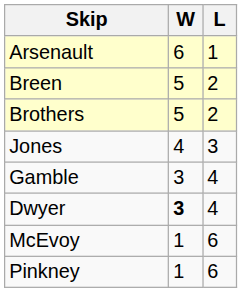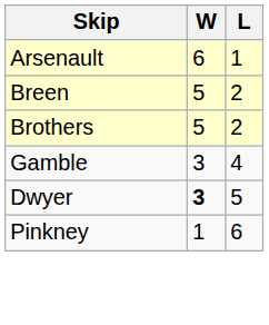- row: Jones | 4 | 3
Dwyer | L: 4 -> 5
- row: McEvoy | 1 | 6
